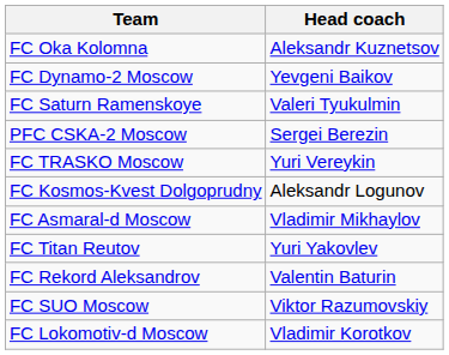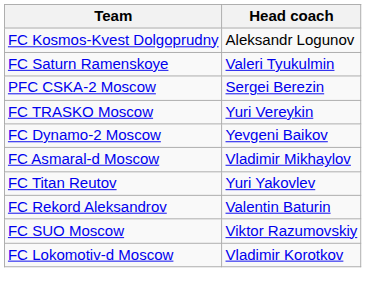- row: FC Oka Kolomna | Aleksandr Kuznetsov
rows swapped: FC Dynamo-2 Moscow <-> FC Kosmos-Kvest Dolgoprudny
